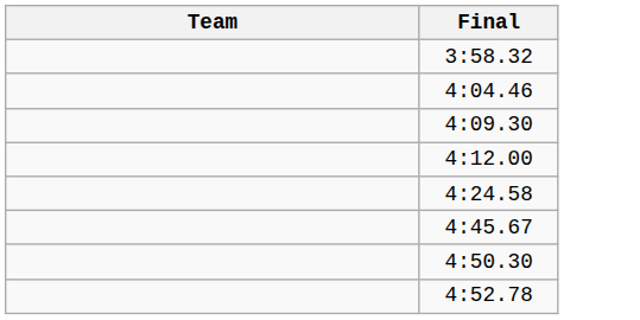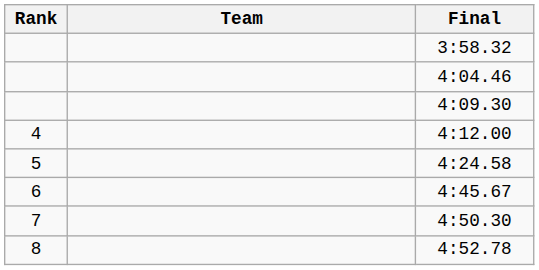+ column: Rank | 4 | 5 | 6 | 7 | 8
